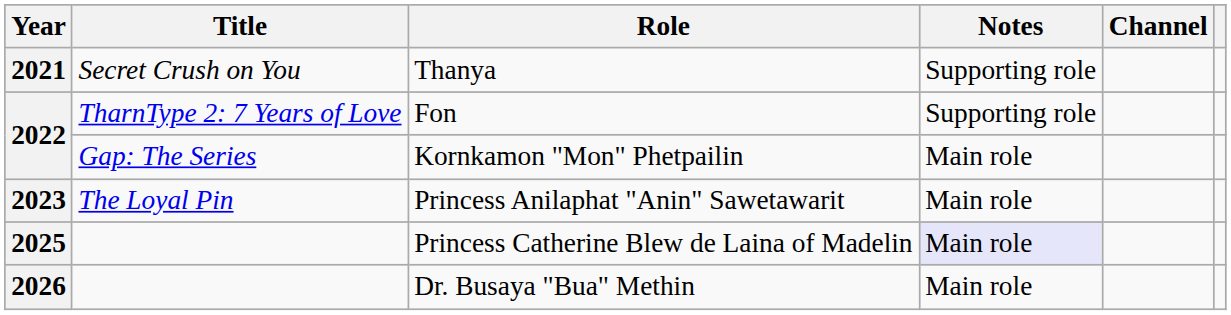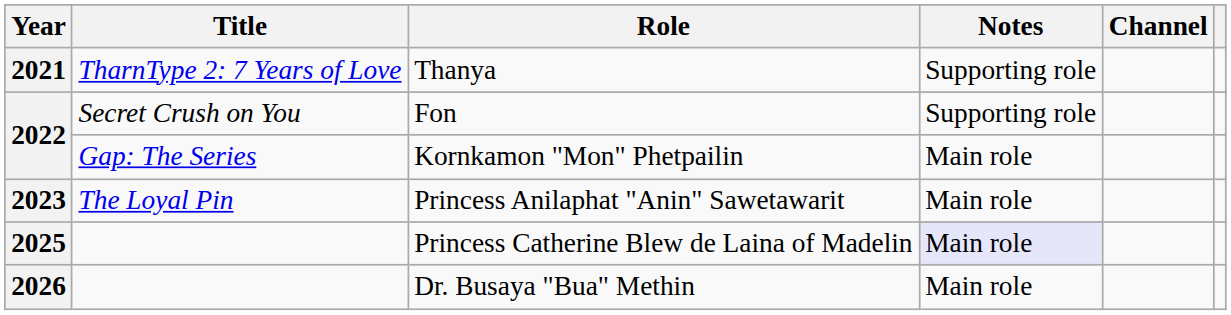Thanya | Title: Secret Crush on You -> TharnType 2: 7 Years of Love
Fon | Title: TharnType 2: 7 Years of Love -> Secret Crush on You
